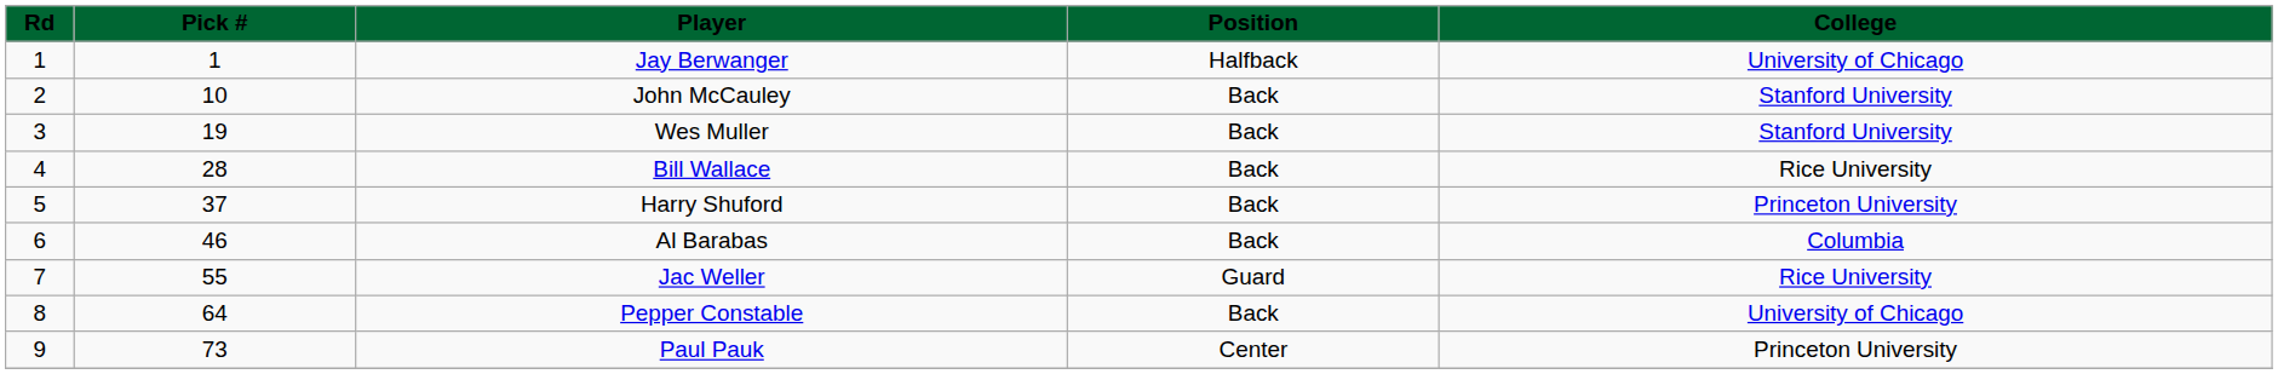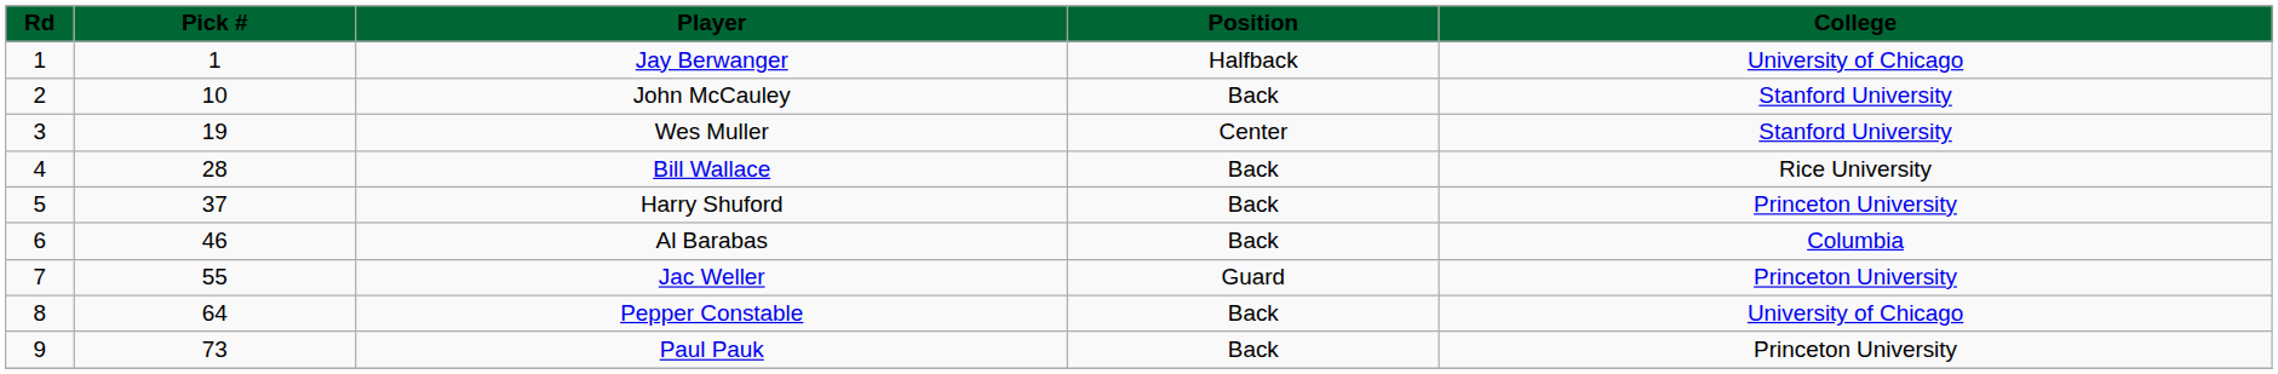Wes Muller | Position: Back -> Center
Jac Weller | College: Rice University -> Princeton University
Paul Pauk | Position: Center -> Back
